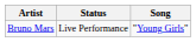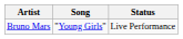columns swapped: Song <-> Status
